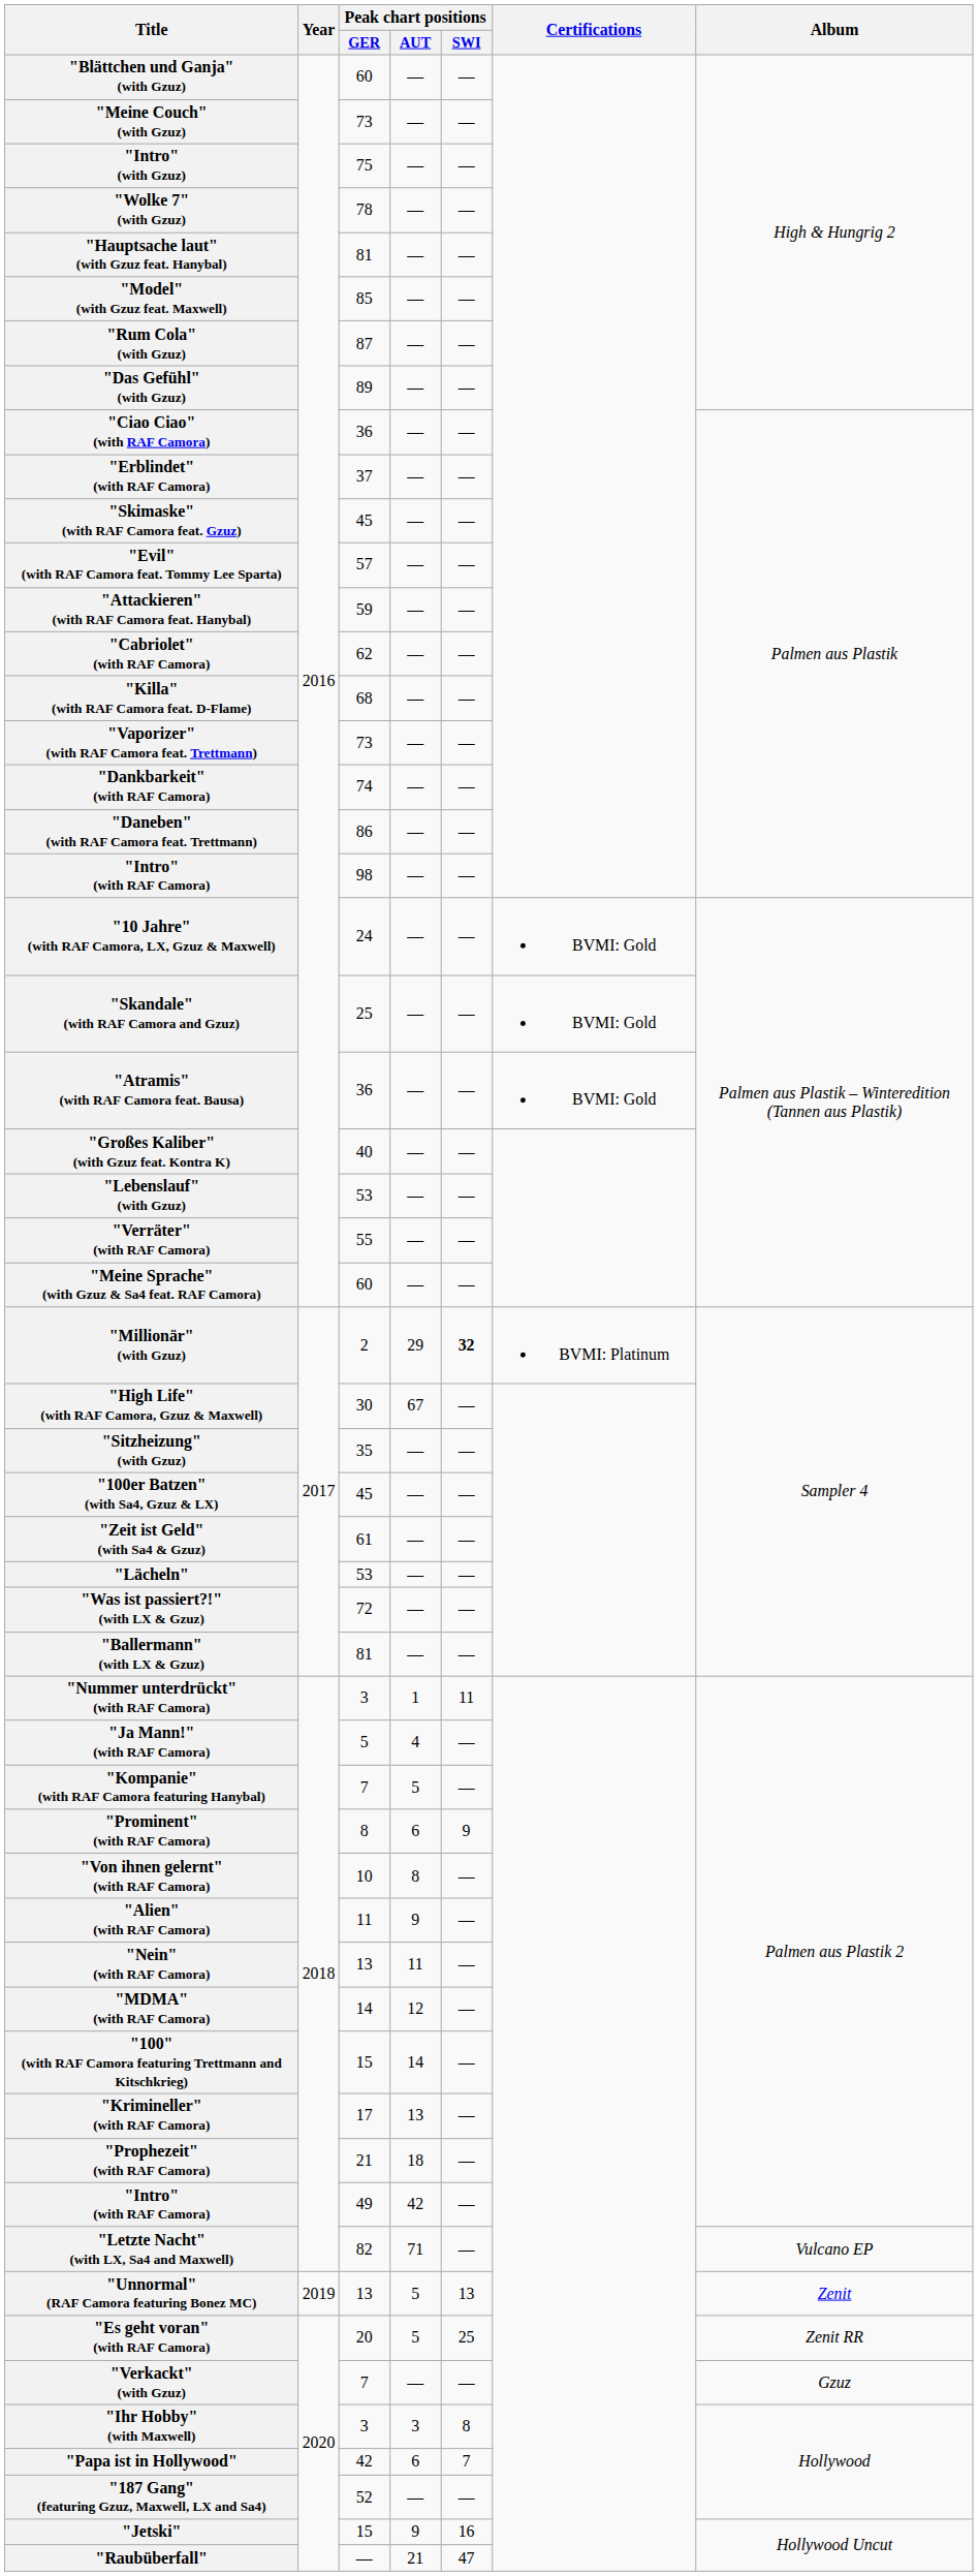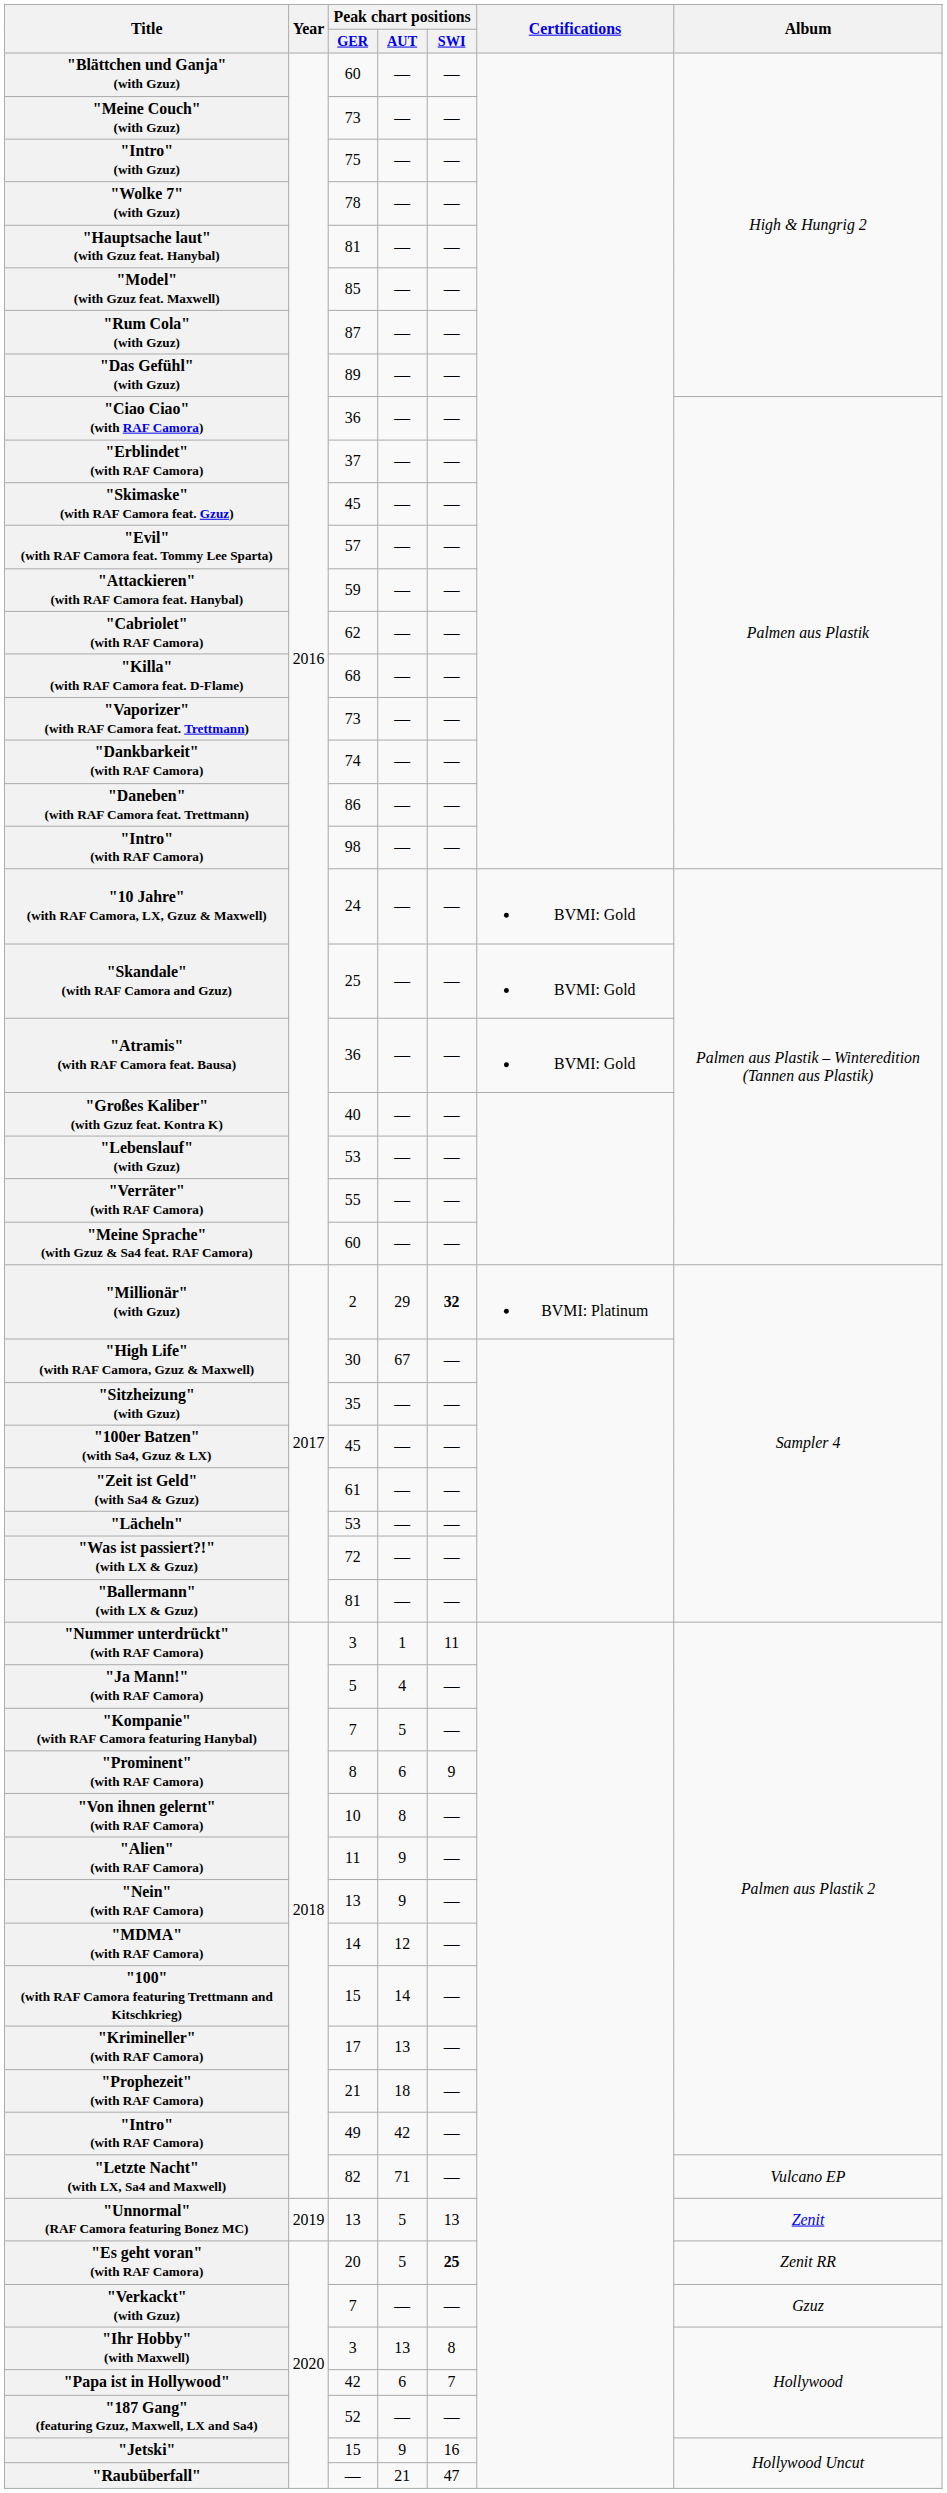"Nein" (with RAF Camora) | Peak chart positions / AUT: 11 -> 9
"Es geht voran" (with RAF Camora) | Peak chart positions / SWI: normal -> bold
"Ihr Hobby" (with Maxwell) | Peak chart positions / AUT: 3 -> 13
